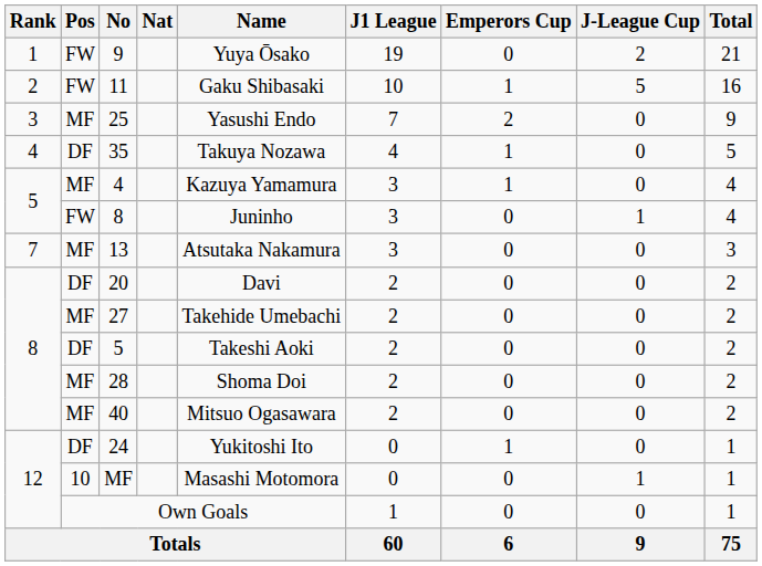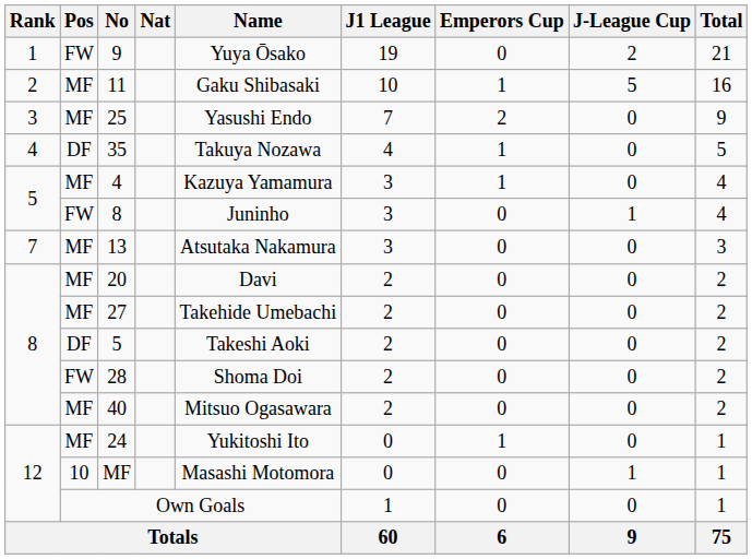11 | Pos: FW -> MF
20 | Pos: DF -> MF
28 | Pos: MF -> FW
24 | Pos: DF -> MF
